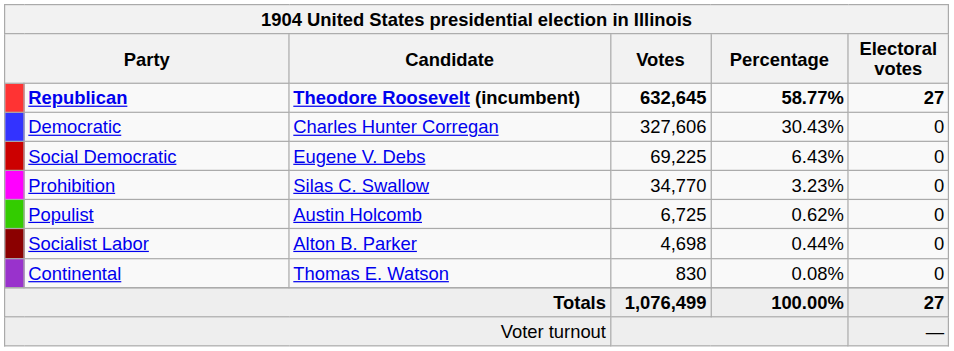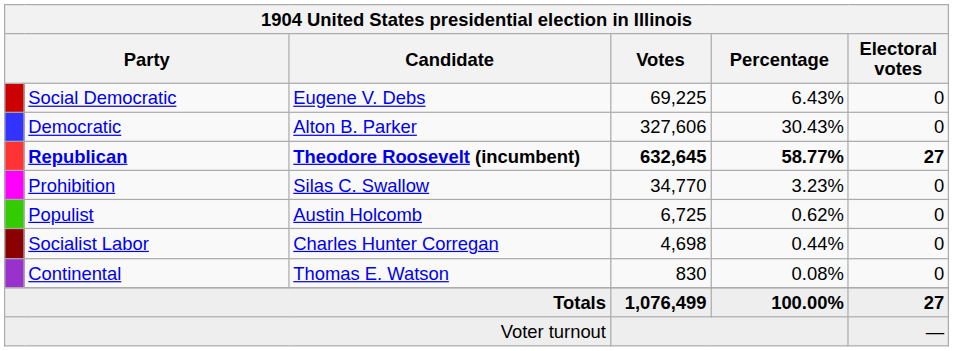rows swapped: Republican <-> Social Democratic
Democratic | Candidate: Charles Hunter Corregan -> Alton B. Parker
Socialist Labor | Candidate: Alton B. Parker -> Charles Hunter Corregan
